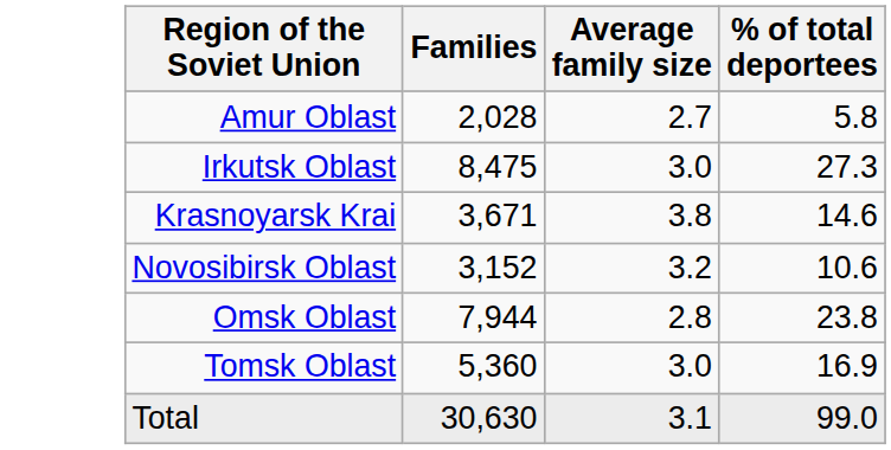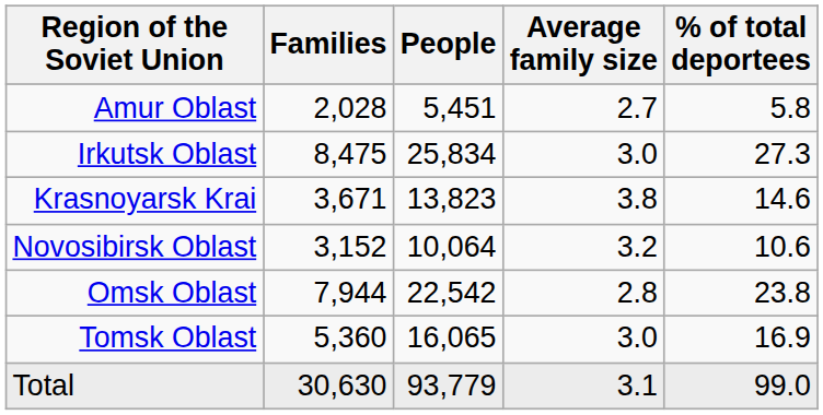+ column: People | 5,451 | 25,834 | 13,823 | 10,064 | 22,542 | 16,065 | 93,779
